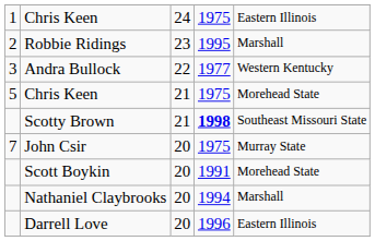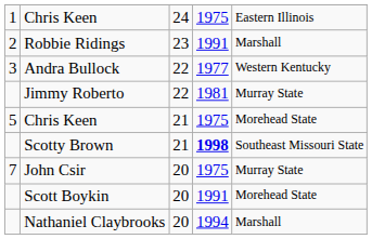Robbie Ridings | column 4: 1995 -> 1991
+ row: Jimmy Roberto | 22 | 1981 | Murray State
- row: Darrell Love | 20 | 1996 | Eastern Illinois
